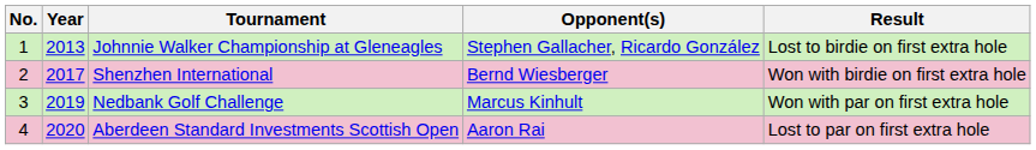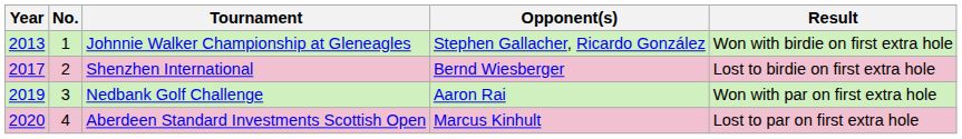columns swapped: No. <-> Year
Johnnie Walker Championship at Gleneagles | Result: Lost to birdie on first extra hole -> Won with birdie on first extra hole
Shenzhen International | Result: Won with birdie on first extra hole -> Lost to birdie on first extra hole
Nedbank Golf Challenge | Opponent(s): Marcus Kinhult -> Aaron Rai
Aberdeen Standard Investments Scottish Open | Opponent(s): Aaron Rai -> Marcus Kinhult
